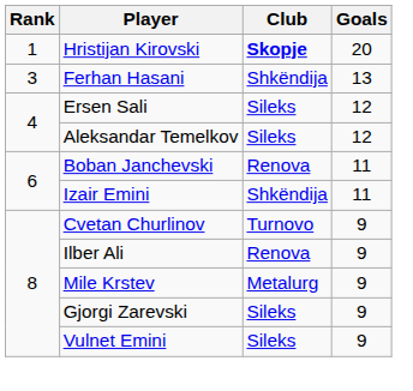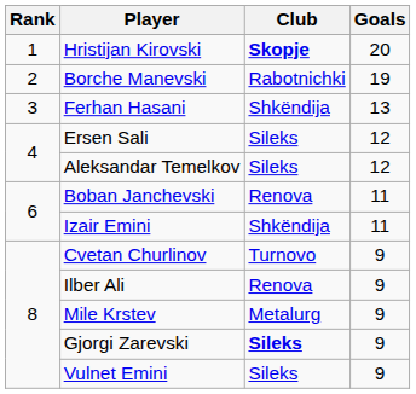+ row: 2 | Borche Manevski | Rabotnichki | 19
Gjorgi Zarevski | Club: normal -> bold
